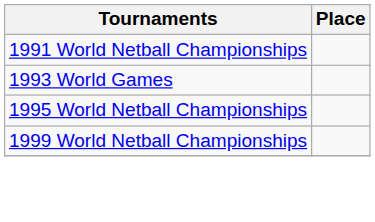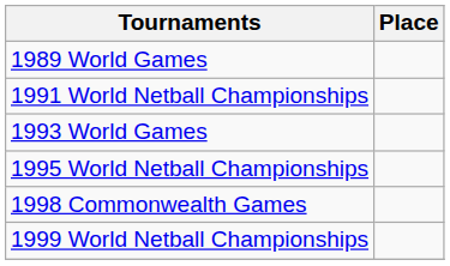+ row: 1989 World Games
+ row: 1998 Commonwealth Games
